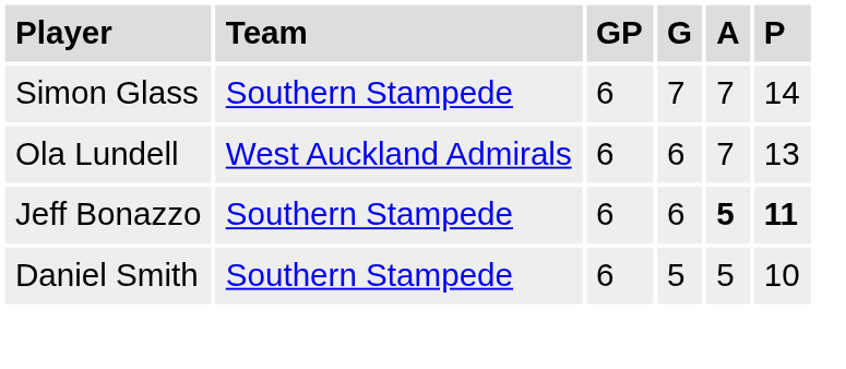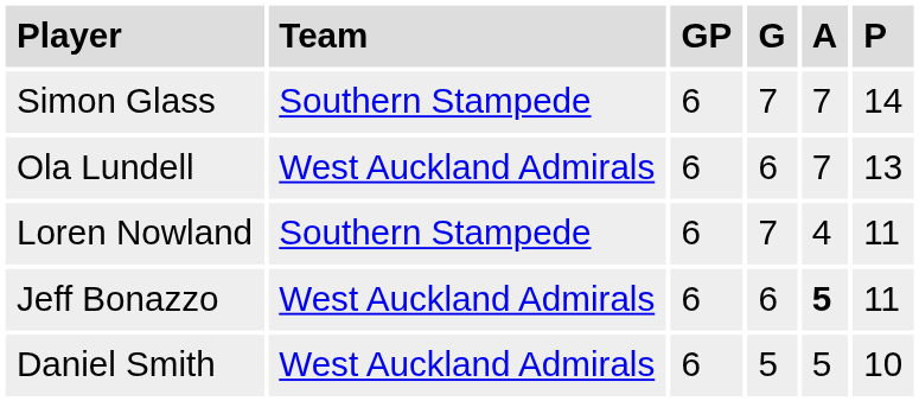+ row: Loren Nowland | Southern Stampede | 6 | 7 | 4 | 11
Jeff Bonazzo | Team: Southern Stampede -> West Auckland Admirals
Jeff Bonazzo | P: bold -> normal
Daniel Smith | Team: Southern Stampede -> West Auckland Admirals
